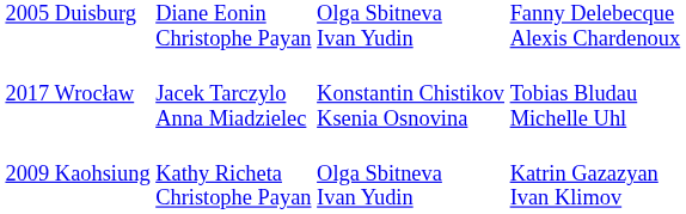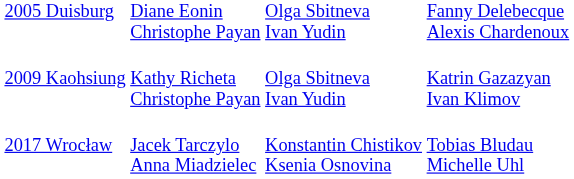rows swapped: 2009 Kaohsiung <-> 2017 Wrocław
